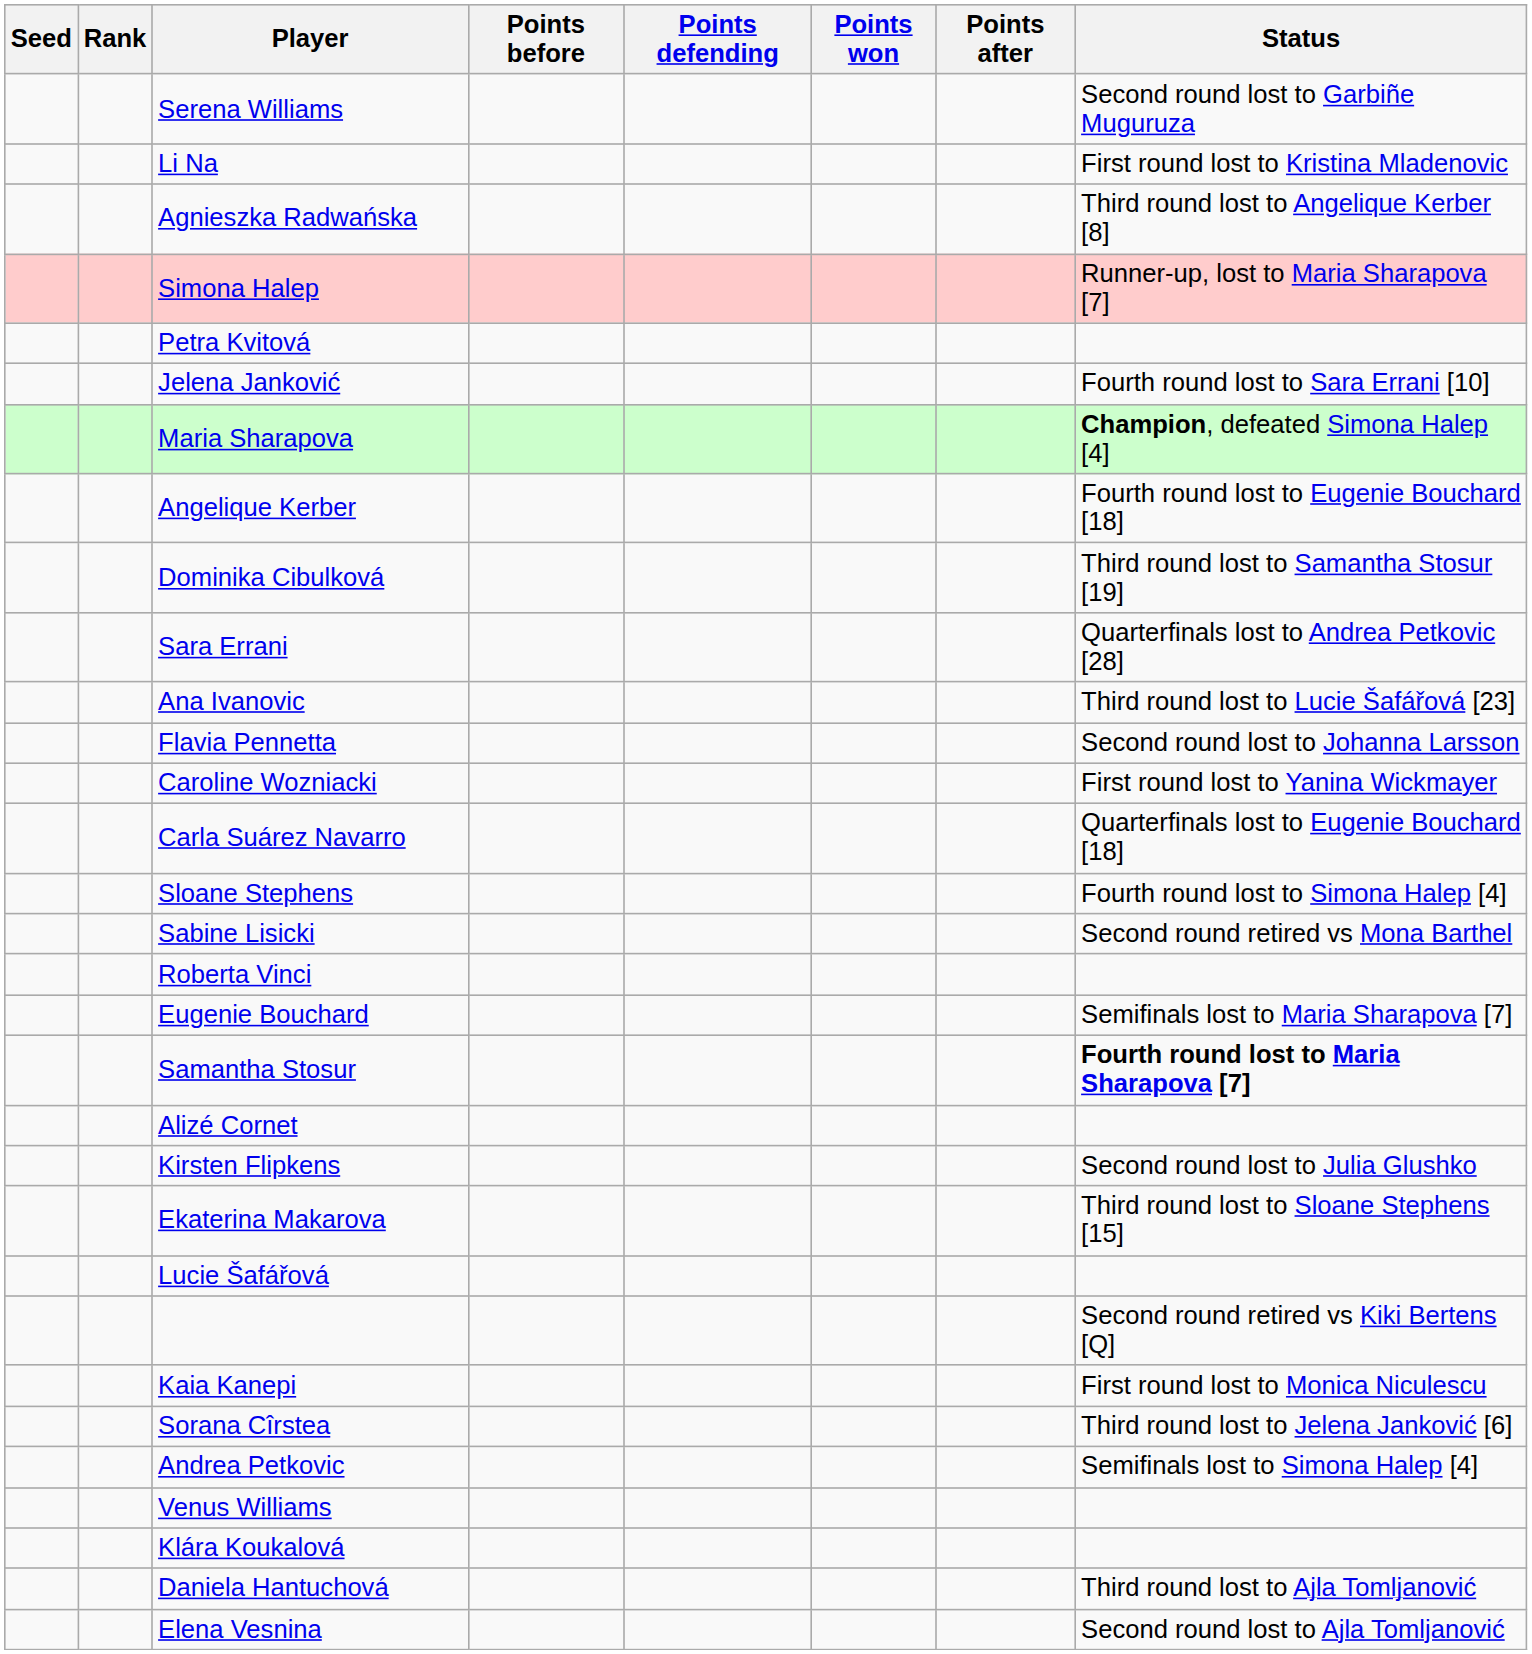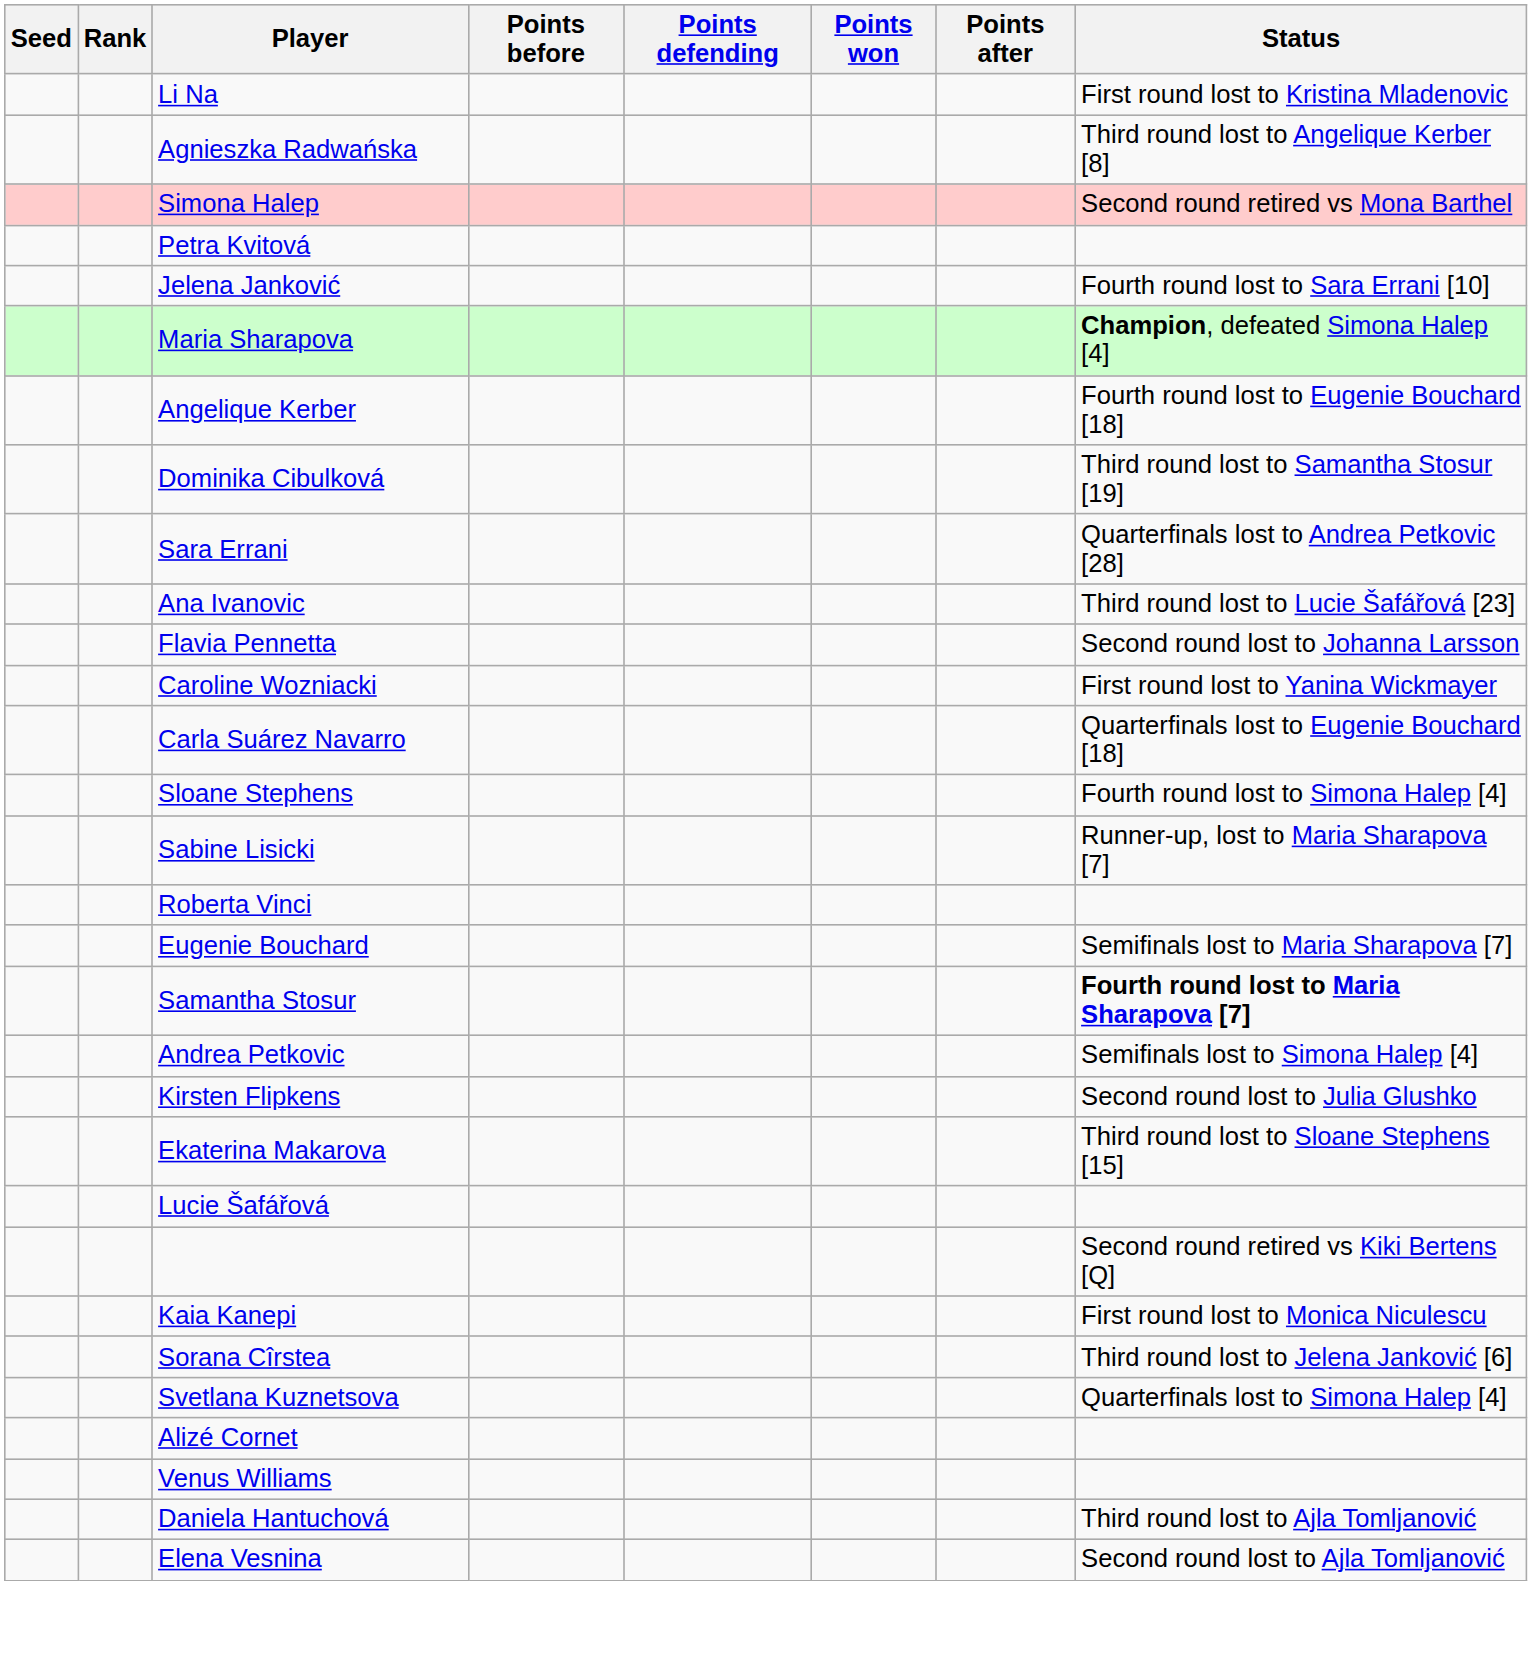- row: Serena Williams | Second round lost to Garbiñe Muguruza
Simona Halep | Status: Runner-up, lost to Maria Sharapova [7] -> Second round retired vs Mona Barthel
Sabine Lisicki | Status: Second round retired vs Mona Barthel -> Runner-up, lost to Maria Sharapova [7]
rows swapped: Alizé Cornet <-> Andrea Petkovic
+ row: Svetlana Kuznetsova | Quarterfinals lost to Simona Halep [4]
- row: Klára Koukalová
